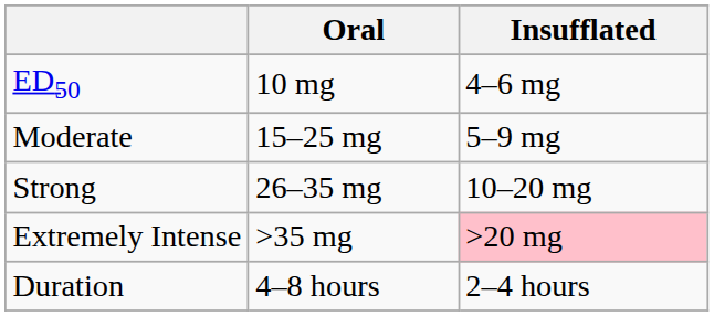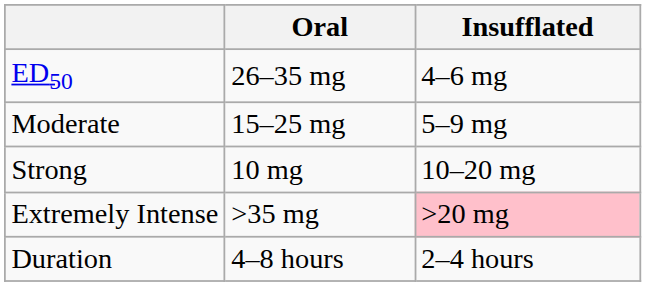ED50 | Oral: 10 mg -> 26–35 mg
Strong | Oral: 26–35 mg -> 10 mg
